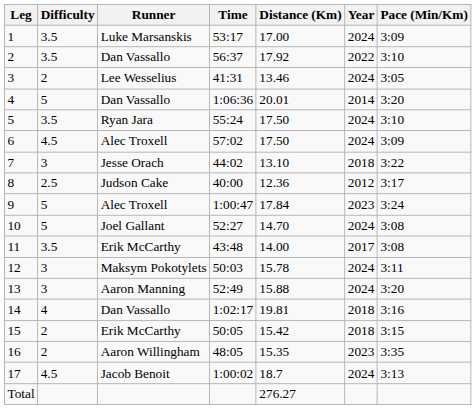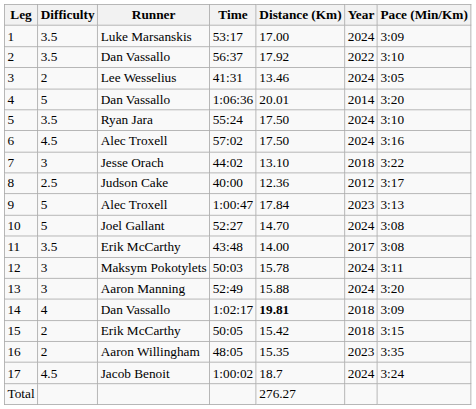6 | Pace (Min/Km): 3:09 -> 3:16
9 | Pace (Min/Km): 3:24 -> 3:13
14 | Distance (Km): normal -> bold
14 | Pace (Min/Km): 3:16 -> 3:09
17 | Pace (Min/Km): 3:13 -> 3:24
